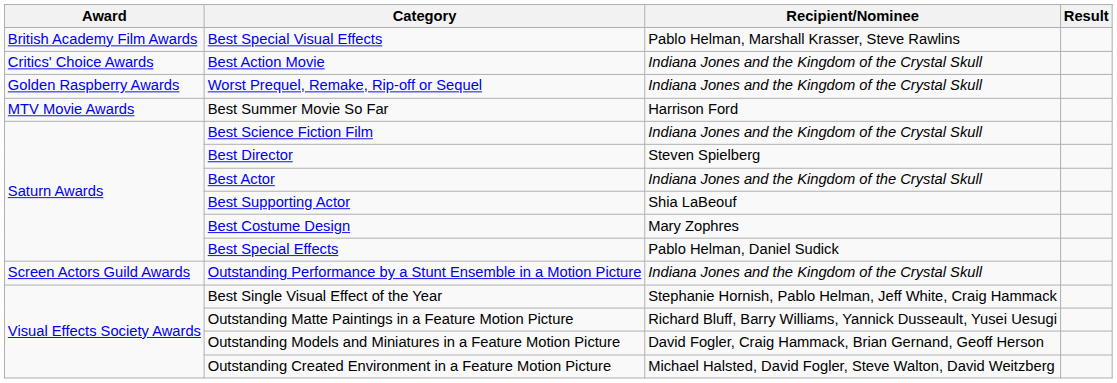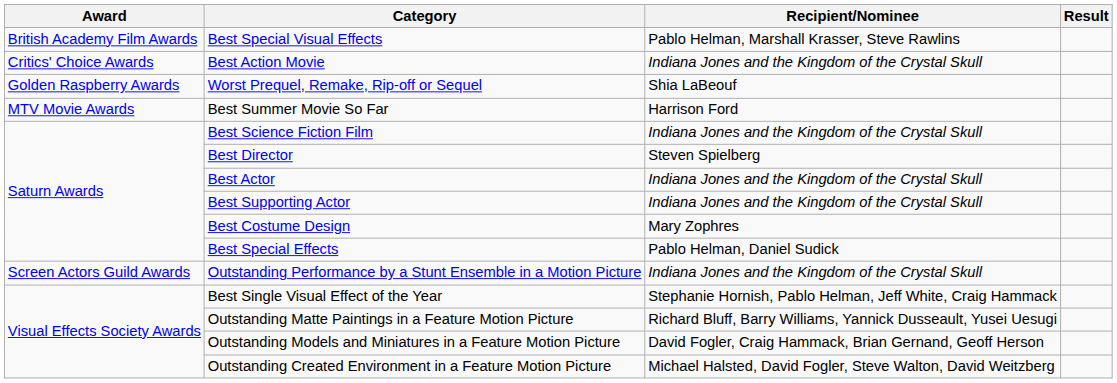Worst Prequel, Remake, Rip-off or Sequel | Recipient/Nominee: Indiana Jones and the Kingdom of the Crystal Skull -> Shia LaBeouf
Best Supporting Actor | Recipient/Nominee: Shia LaBeouf -> Indiana Jones and the Kingdom of the Crystal Skull
